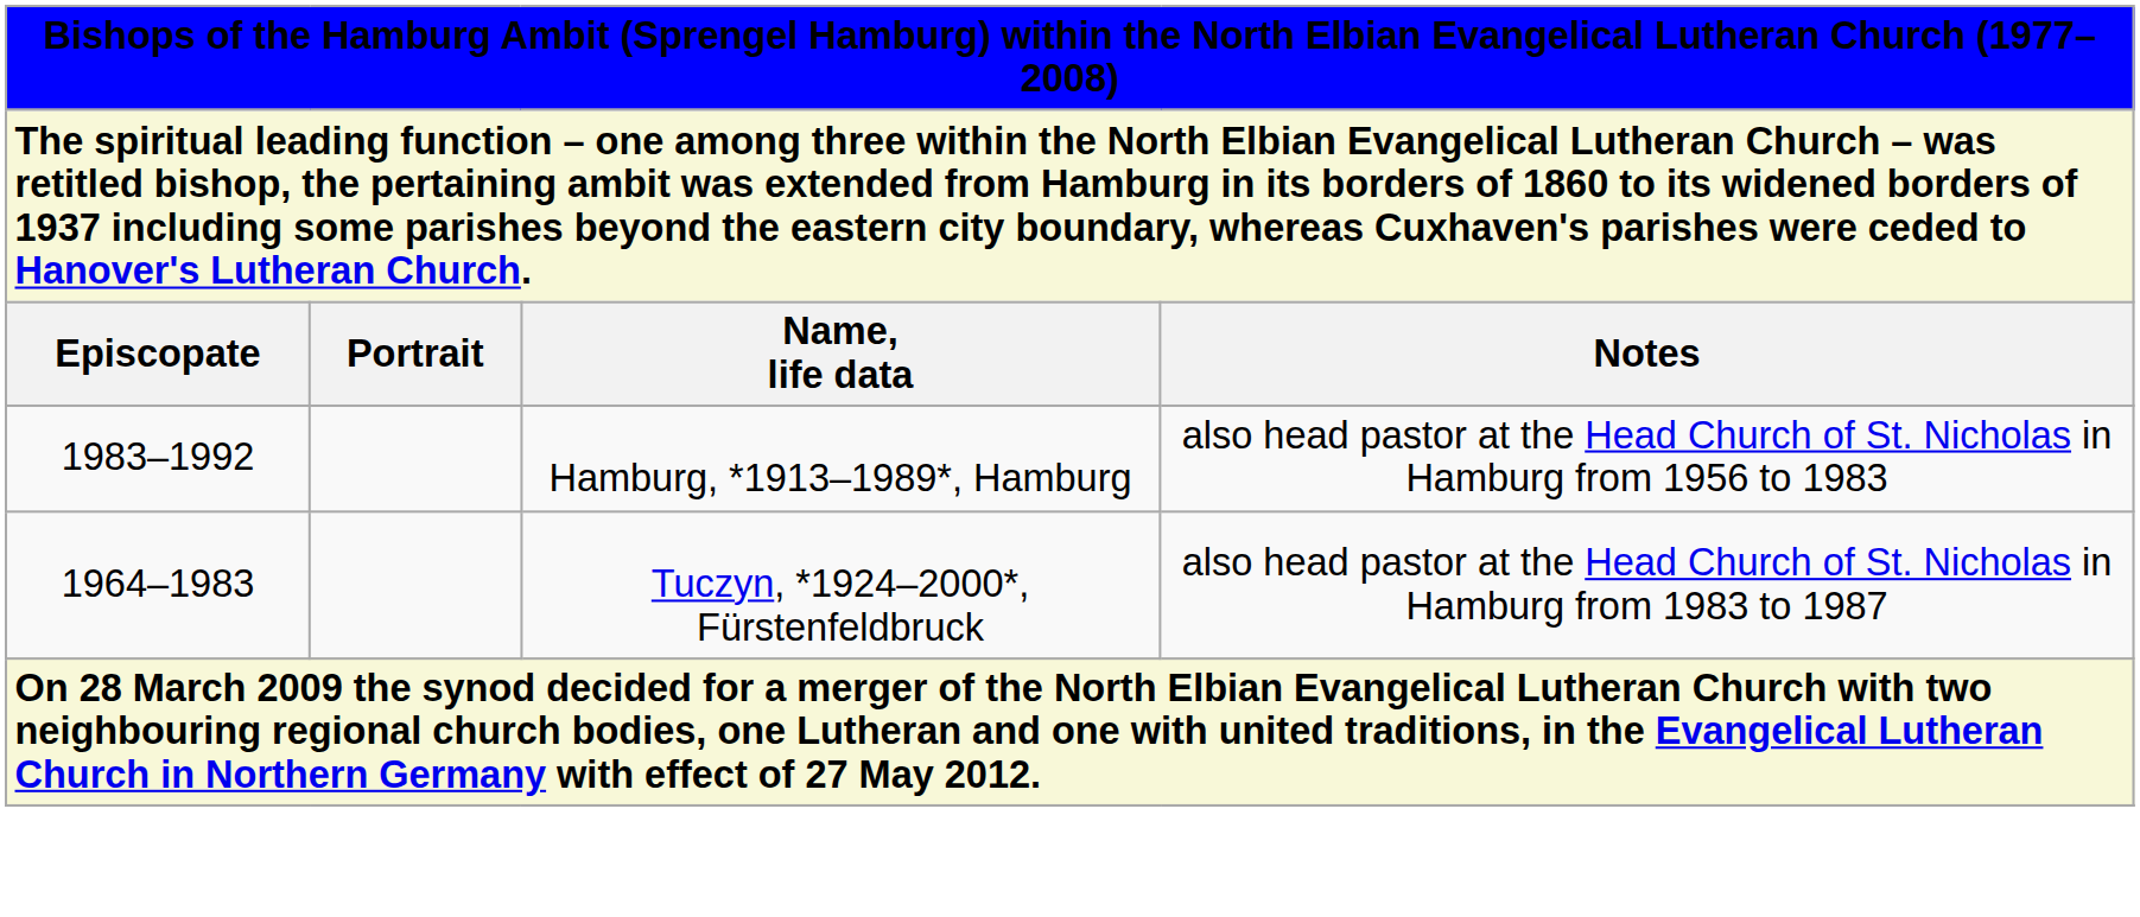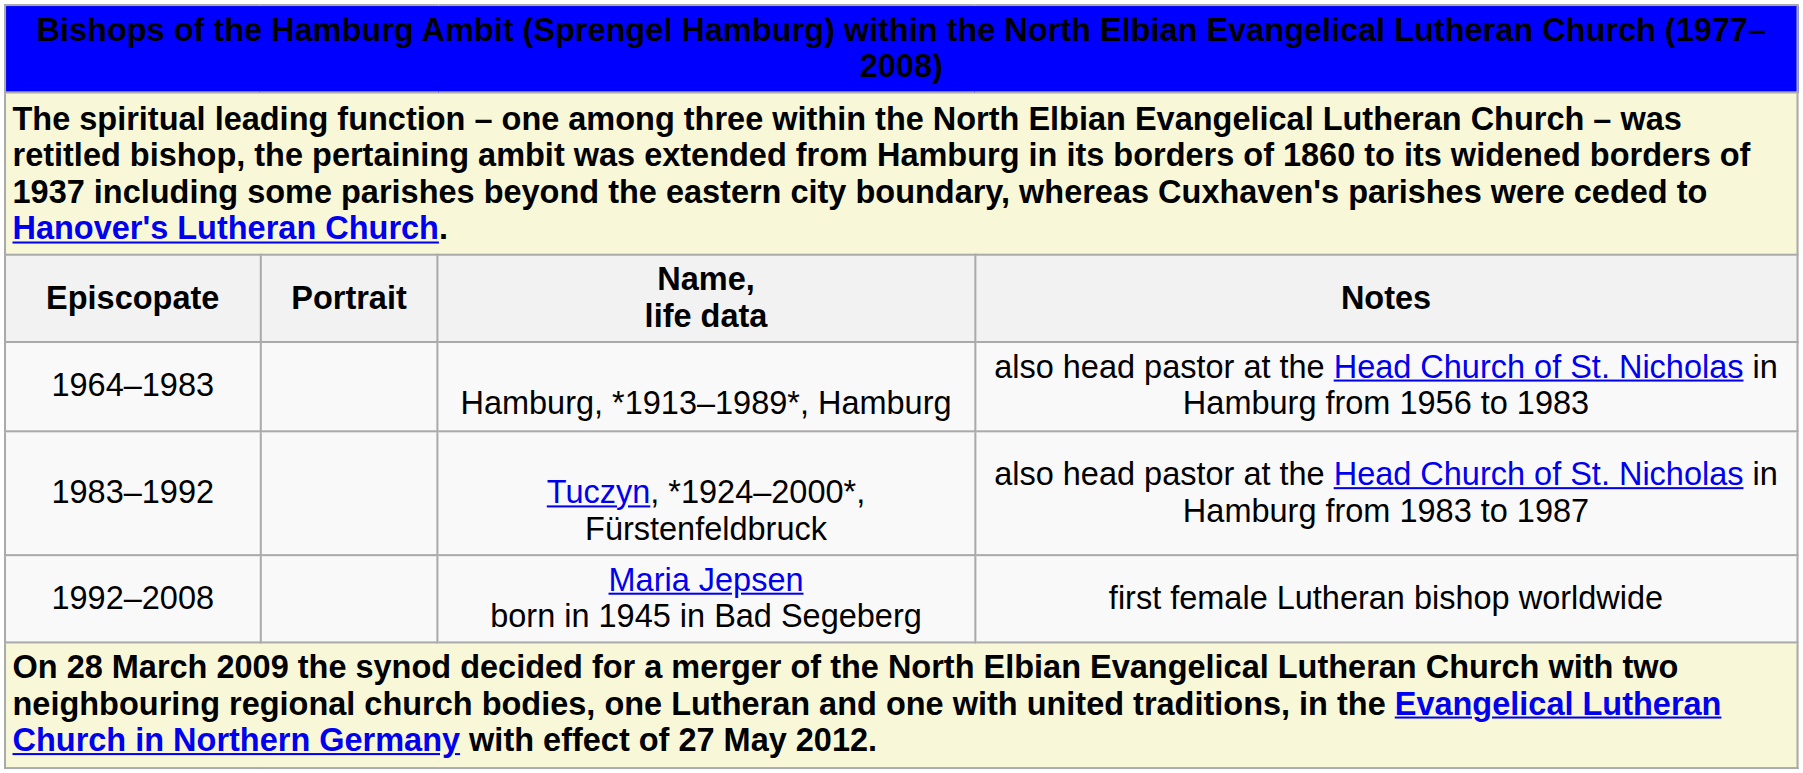Hamburg, *1913–1989*, Hamburg | column 1: 1983–1992 -> 1964–1983
Tuczyn, *1924–2000*, Fürstenfeldbruck | column 1: 1964–1983 -> 1983–1992
+ row: 1992–2008 | Maria Jepsen born in 1945 in Bad Segeberg | first female Lutheran bishop worldwide
